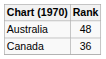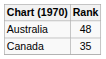Canada | Rank: 36 -> 35
